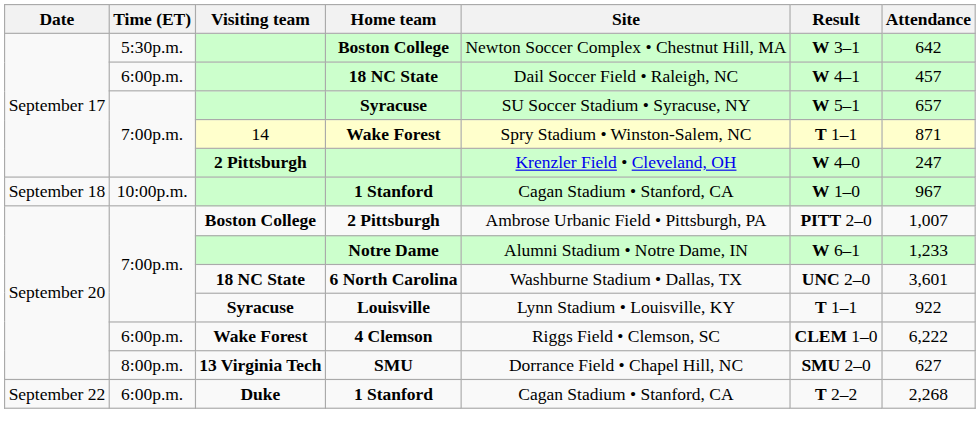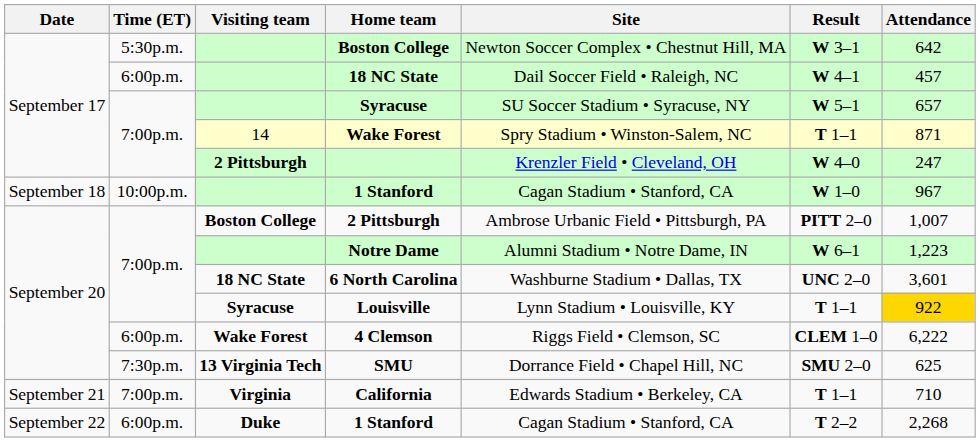Notre Dame | Attendance: 1,233 -> 1,223
Louisville | Attendance: no background -> gold background
SMU | Time (ET): 8:00p.m. -> 7:30p.m.
SMU | Attendance: 627 -> 625
+ row: September 21 | 7:00p.m. | Virginia | California | Edwards Stadium • Berkeley, CA | T 1–1 | 710
